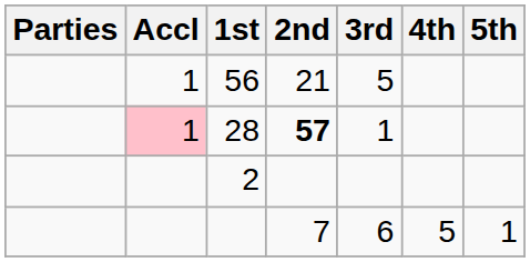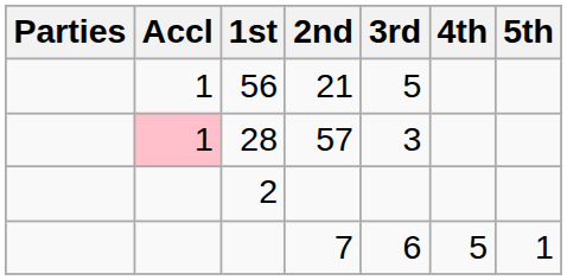28 | 2nd: bold -> normal
28 | 3rd: 1 -> 3
